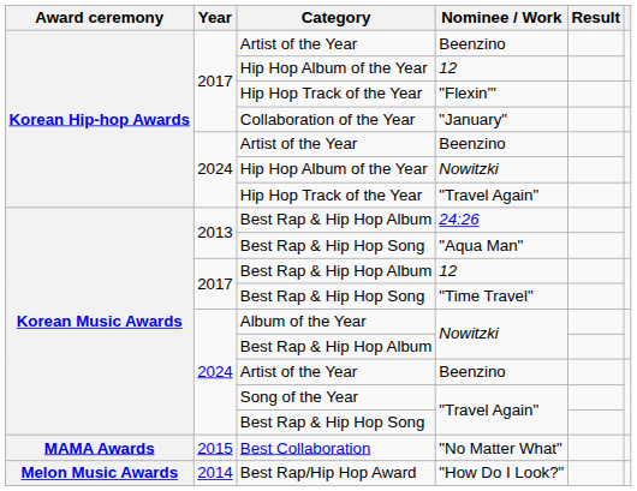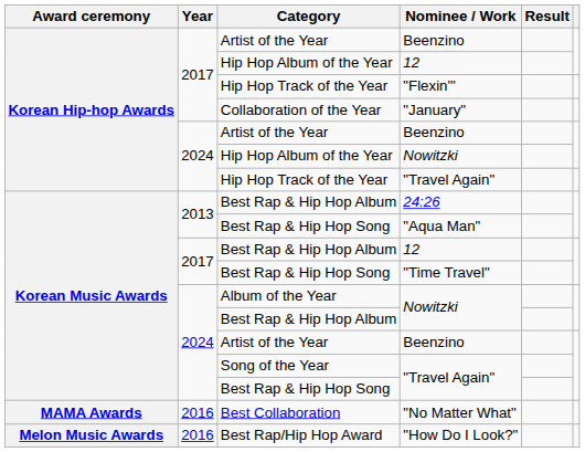"No Matter What" | Year: 2015 -> 2016
"How Do I Look?" | Year: 2014 -> 2016
